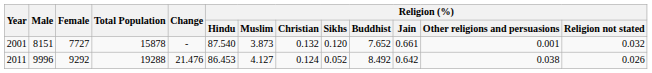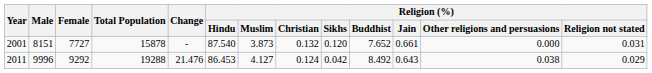2001 | Religion (%) / Other religions and persuasions: 0.001 -> 0.000
2001 | Religion (%) / Religion not stated: 0.032 -> 0.031
2011 | Religion (%) / Sikhs: 0.052 -> 0.042
2011 | Religion (%) / Jain: 0.642 -> 0.643
2011 | Religion (%) / Religion not stated: 0.026 -> 0.029
